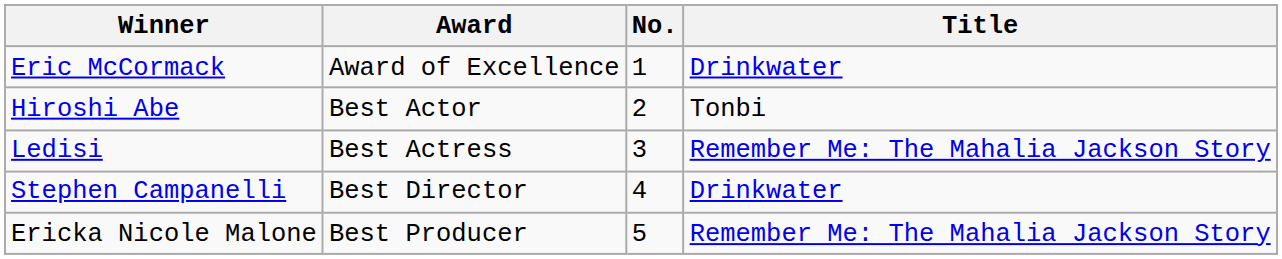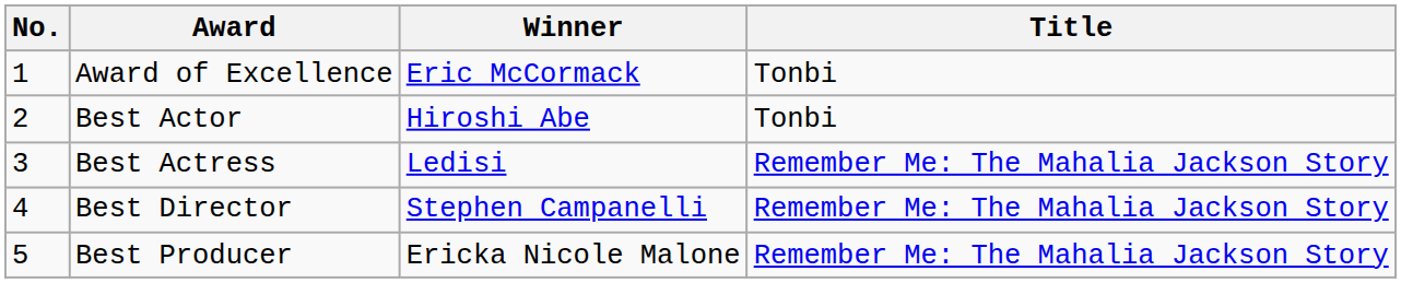columns swapped: No. <-> Winner
Award of Excellence | Title: Drinkwater -> Tonbi
Best Director | Title: Drinkwater -> Remember Me: The Mahalia Jackson Story
